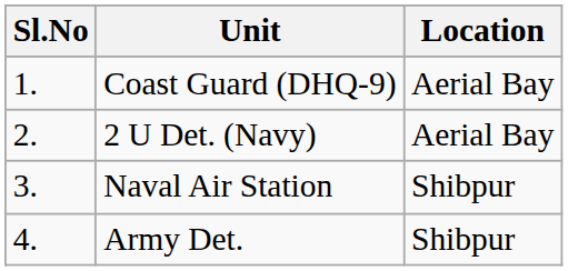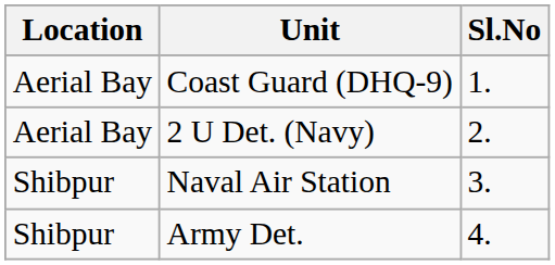columns swapped: Sl.No <-> Location
